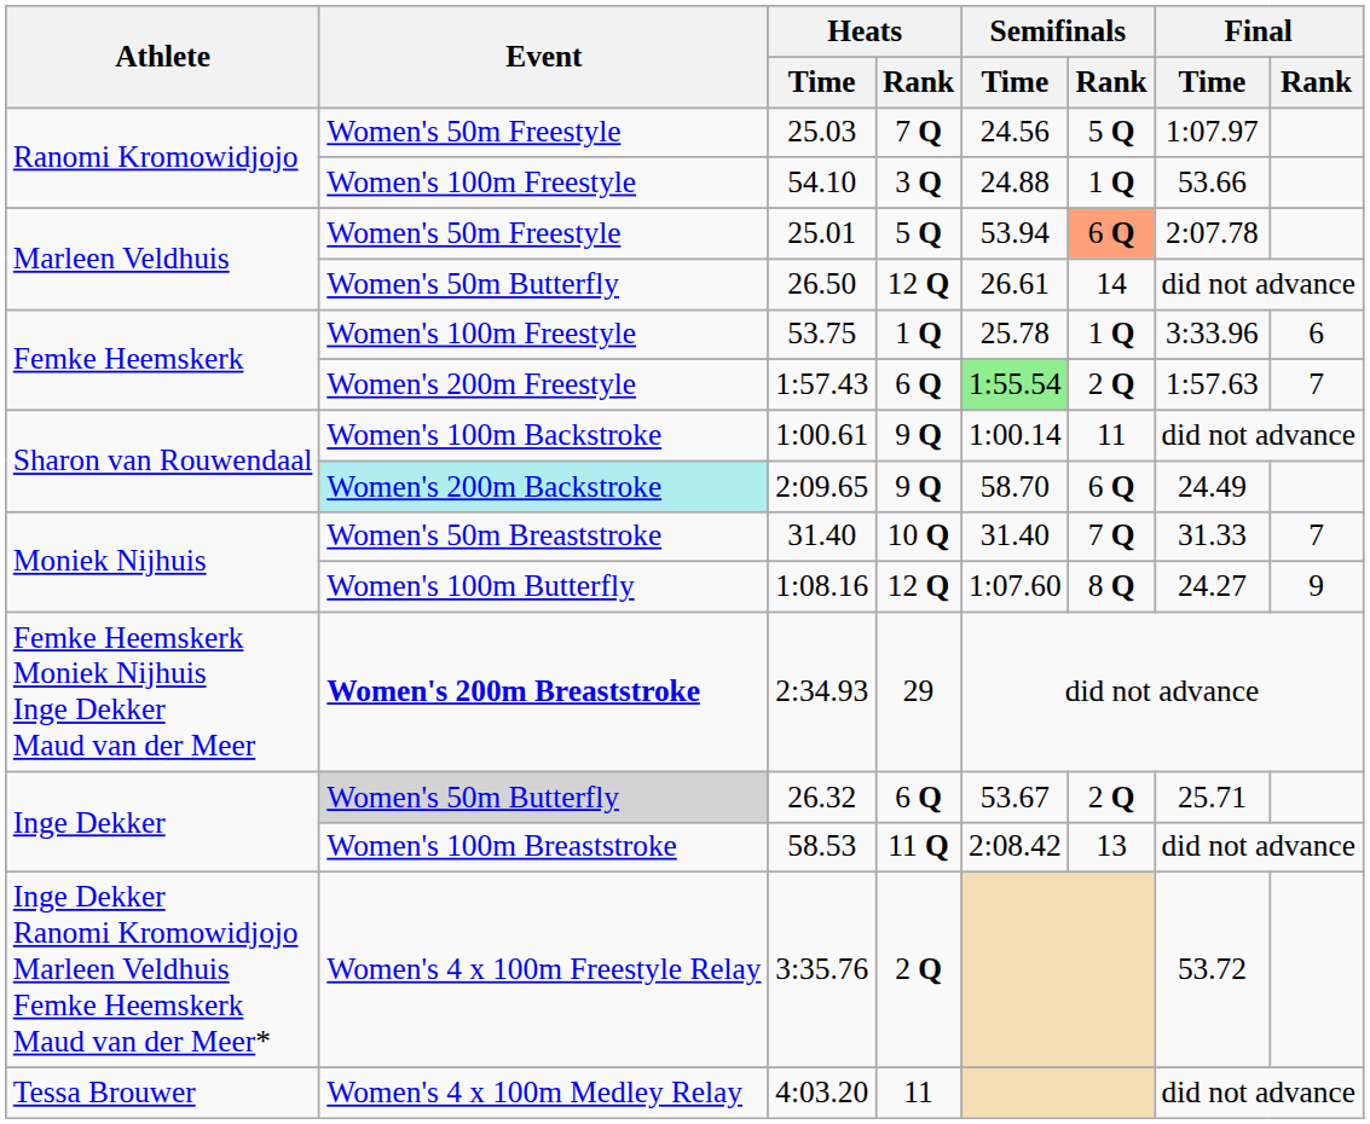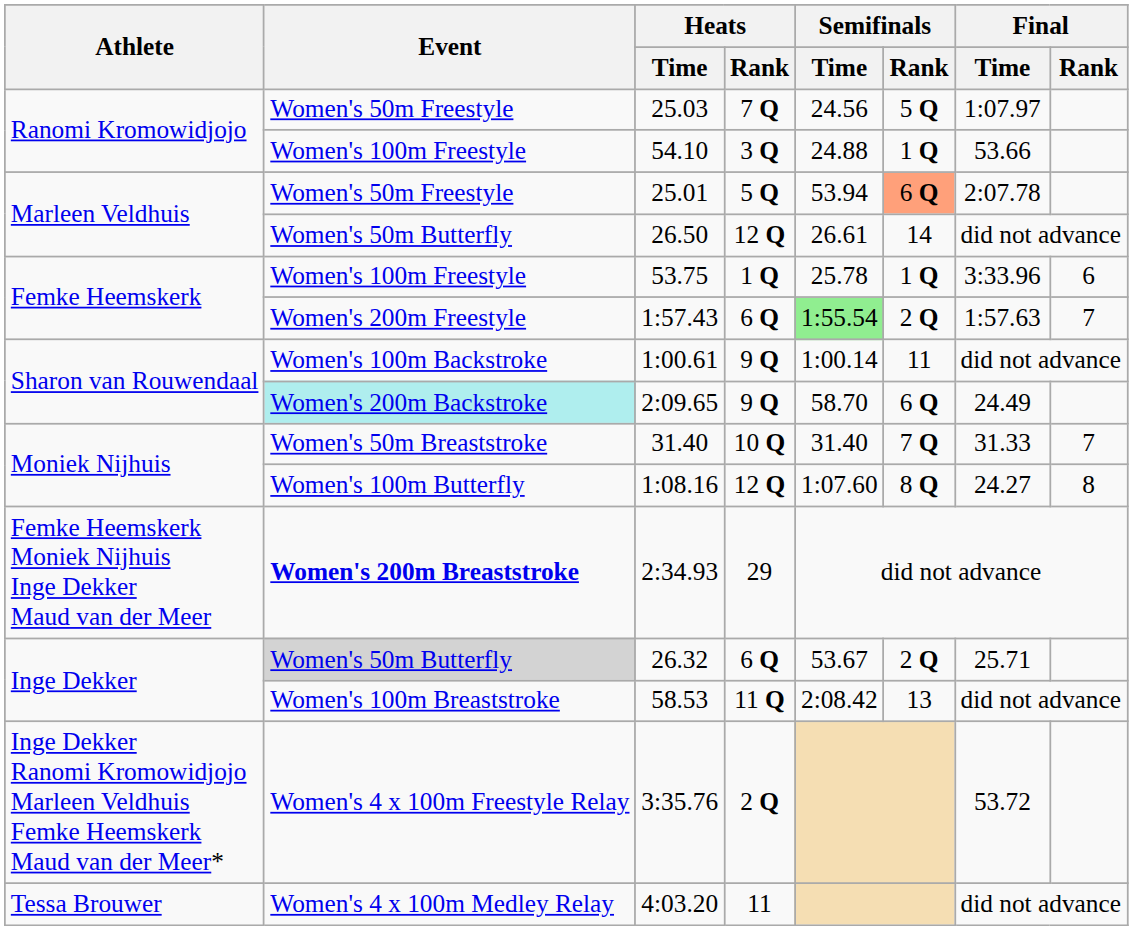1:08.16 | Final / Rank: 9 -> 8
